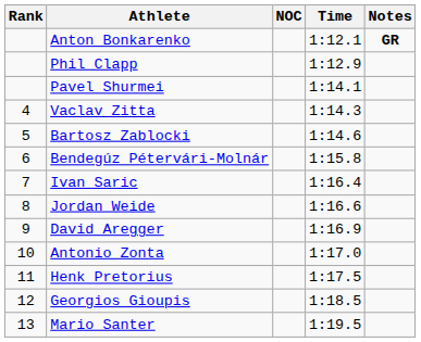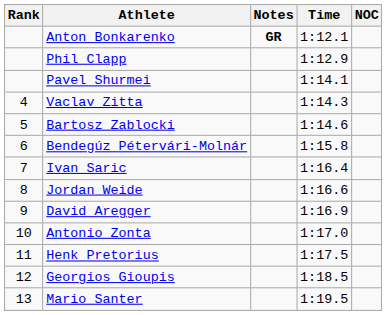columns swapped: NOC <-> Notes
